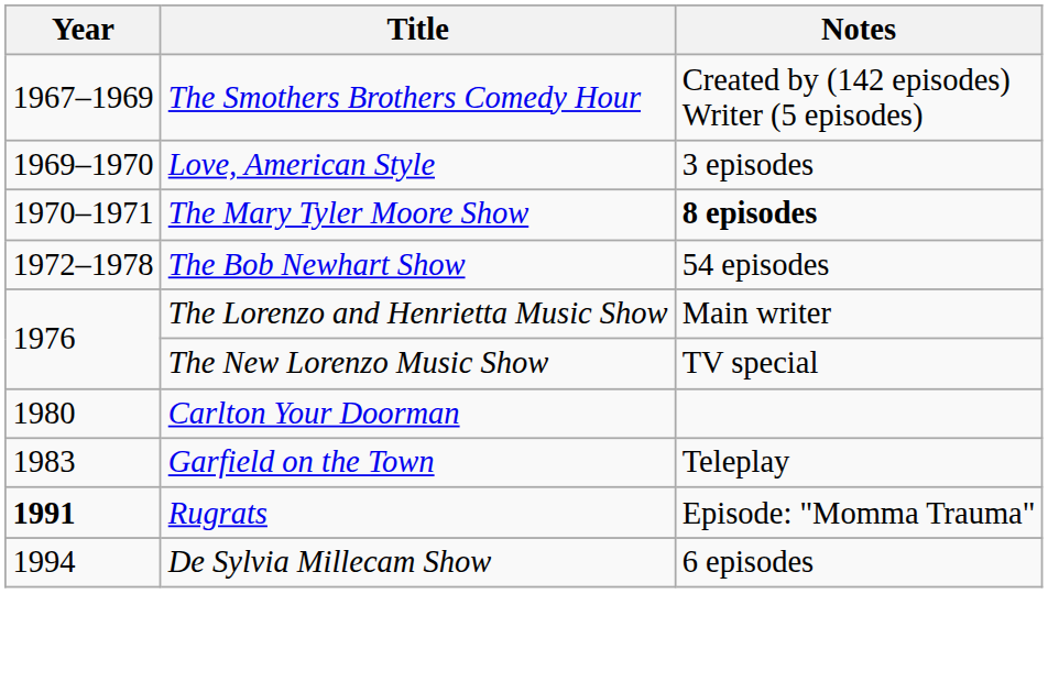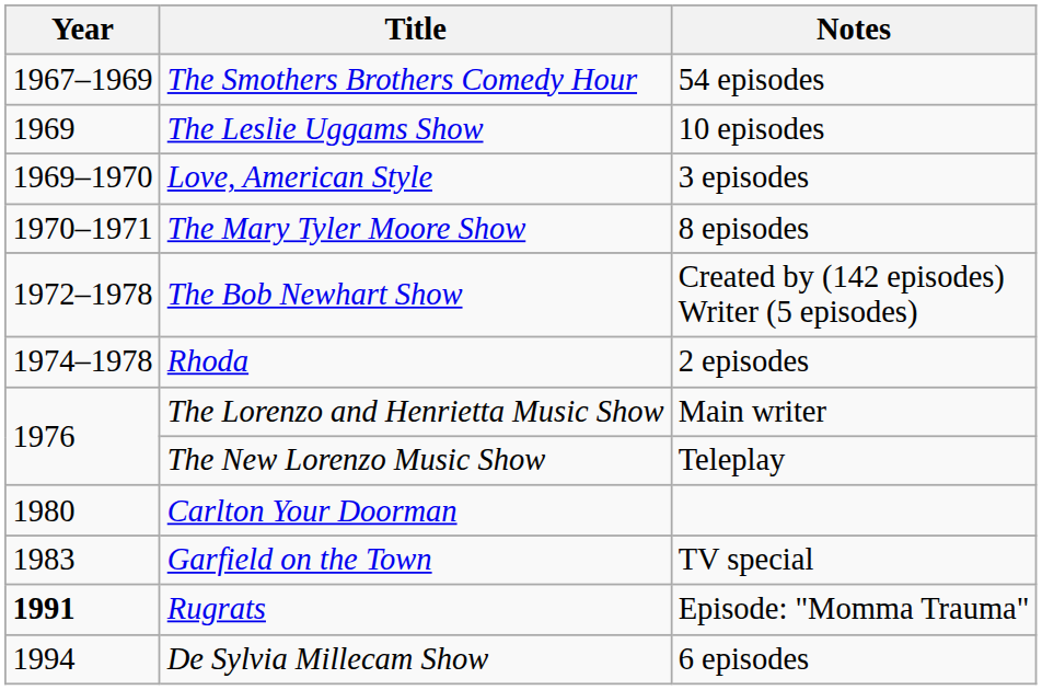The Smothers Brothers Comedy Hour | Notes: Created by (142 episodes) Writer (5 episodes) -> 54 episodes
+ row: 1969 | The Leslie Uggams Show | 10 episodes
The Mary Tyler Moore Show | Notes: bold -> normal
The Bob Newhart Show | Notes: 54 episodes -> Created by (142 episodes) Writer (5 episodes)
+ row: 1974–1978 | Rhoda | 2 episodes
The New Lorenzo Music Show | Notes: TV special -> Teleplay
Garfield on the Town | Notes: Teleplay -> TV special
